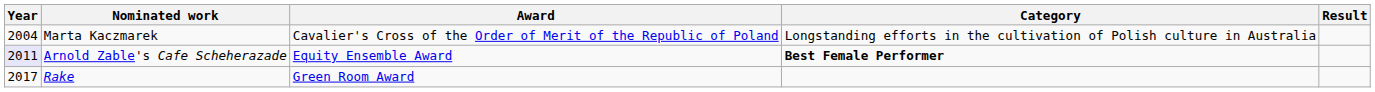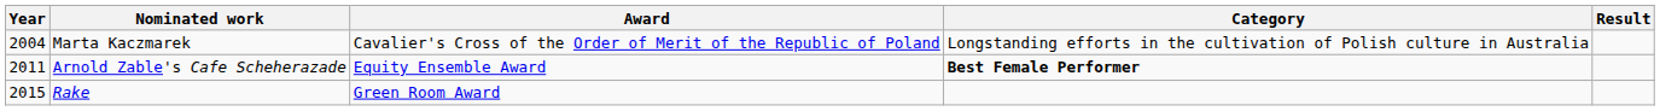Arnold Zable's Cafe Scheherazade | Year: lavender background -> no background
Rake | Year: 2017 -> 2015
